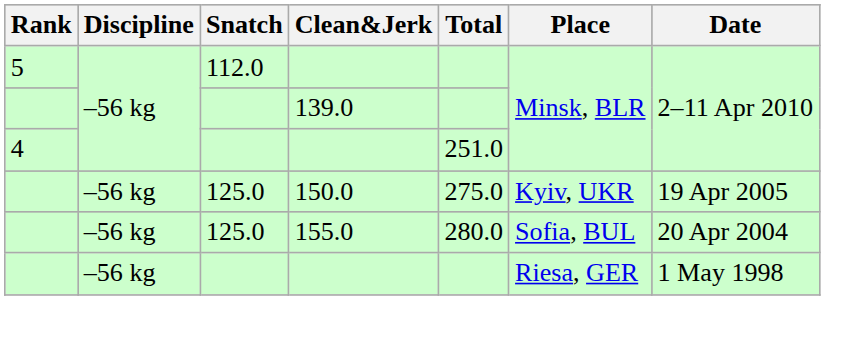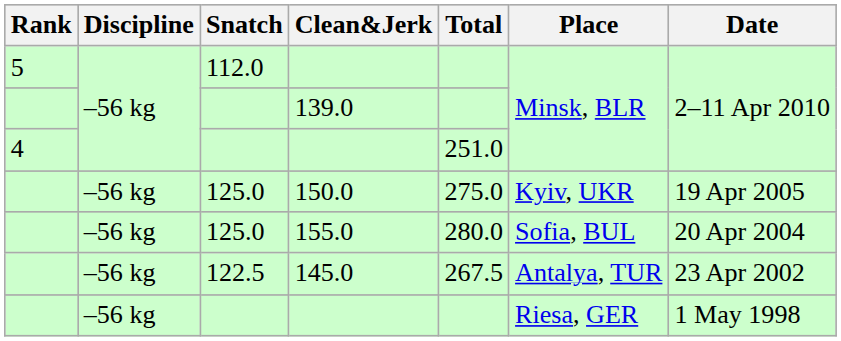+ row: –56 kg | 122.5 | 145.0 | 267.5 | Antalya, TUR | 23 Apr 2002
